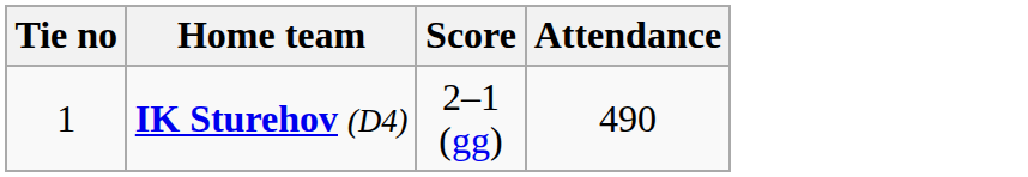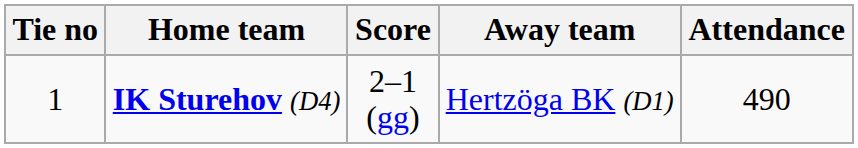+ column: Away team | Hertzöga BK (D1)
